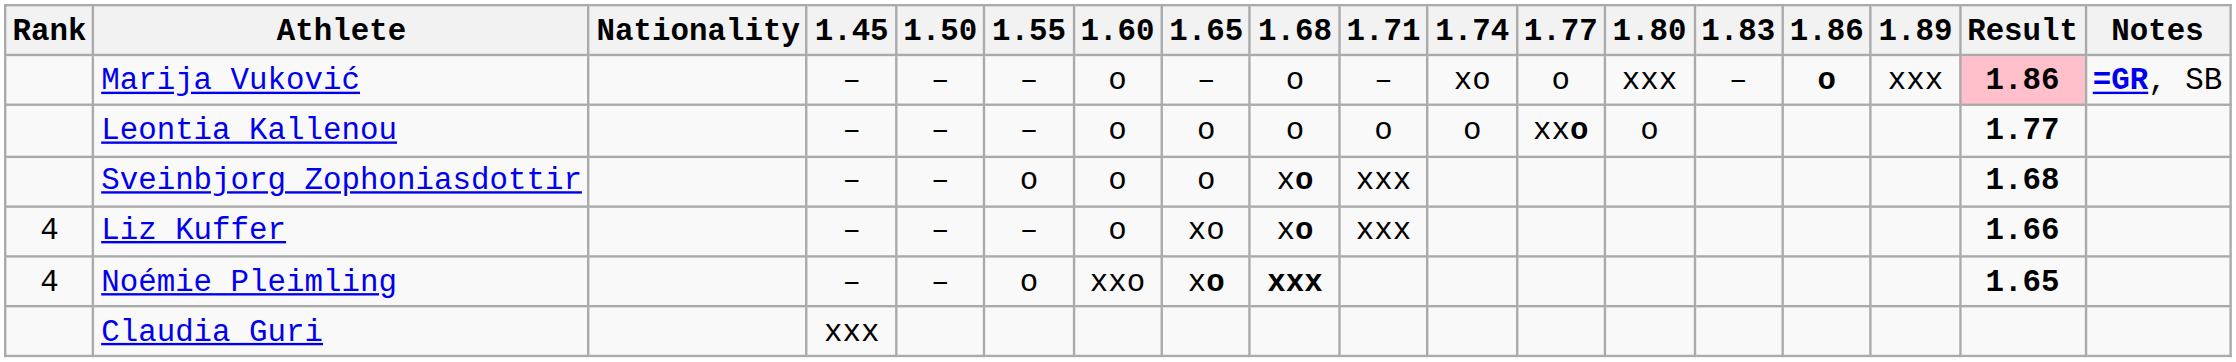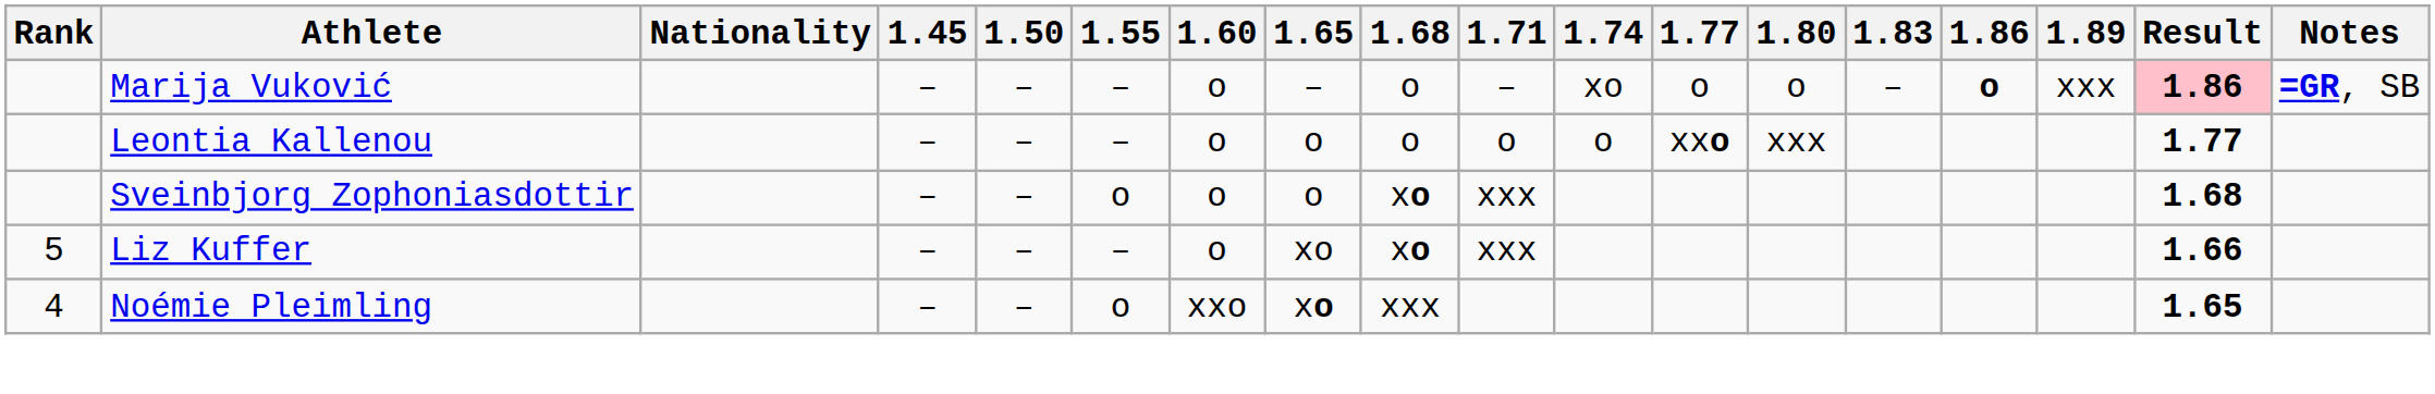Marija Vuković | 1.80: xxx -> o
Leontia Kallenou | 1.80: o -> xxx
Liz Kuffer | Rank: 4 -> 5
Noémie Pleimling | 1.68: bold -> normal
- row: Claudia Guri | xxx
